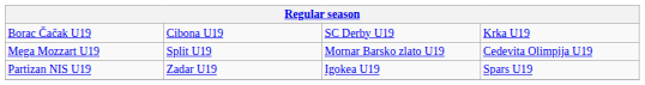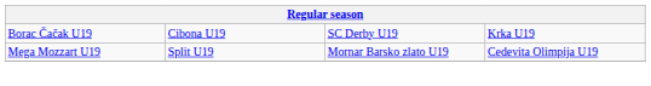- row: Partizan NIS U19 | Zadar U19 | Igokea U19 | Spars U19
